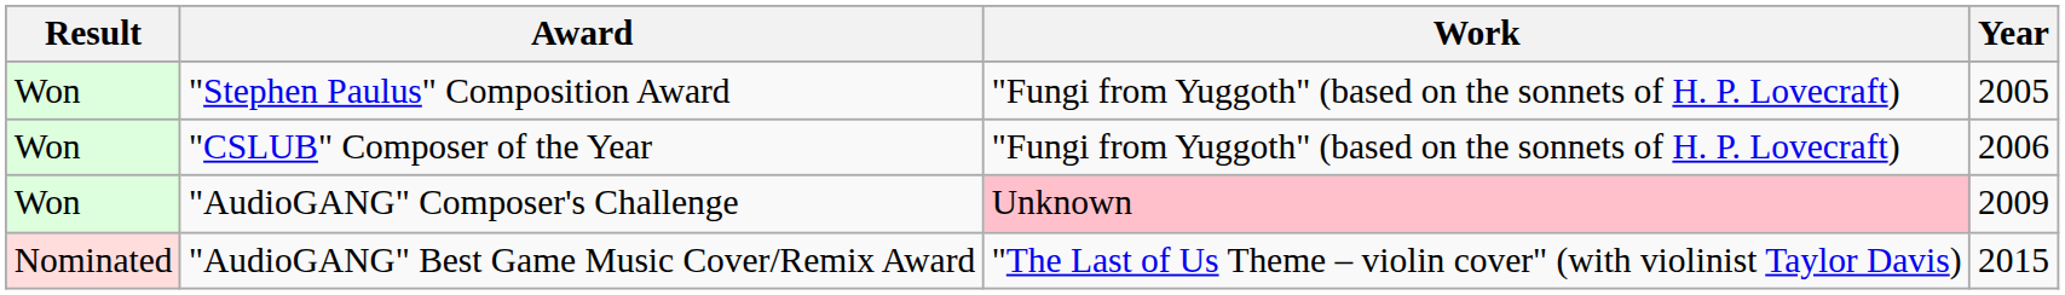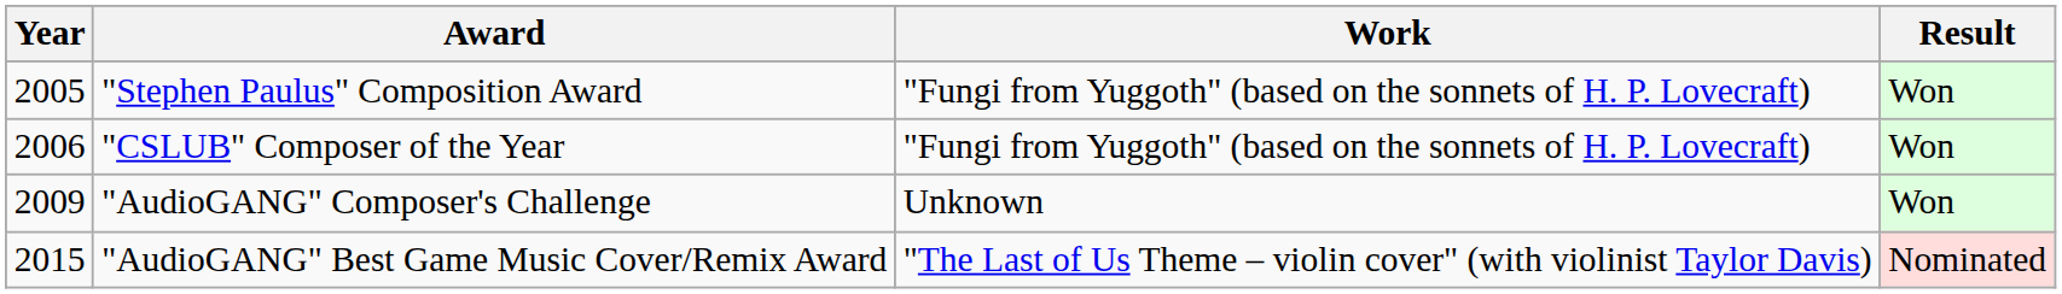columns swapped: Year <-> Result
"AudioGANG" Composer's Challenge | Work: pink background -> no background
